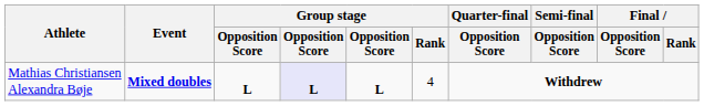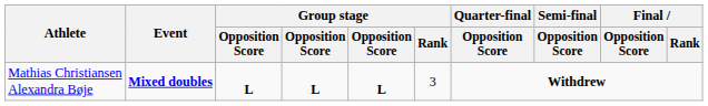Mathias Christiansen Alexandra Bøje | column 4: lavender background -> no background
Mathias Christiansen Alexandra Bøje | Group stage / Rank: 4 -> 3
